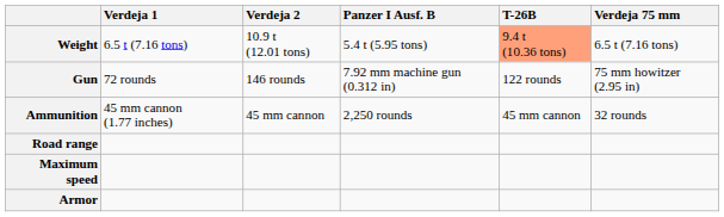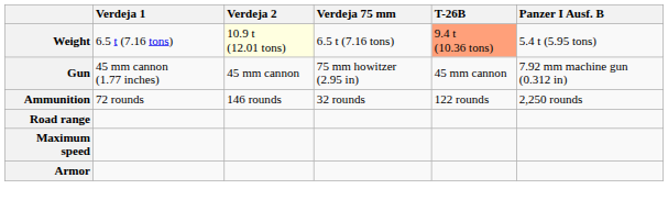columns swapped: Verdeja 75 mm <-> Panzer I Ausf. B
Weight | Verdeja 2: no background -> lightyellow background
Gun | Verdeja 1: 72 rounds -> 45 mm cannon (1.77 inches)
Gun | Verdeja 2: 146 rounds -> 45 mm cannon
Gun | T-26B: 122 rounds -> 45 mm cannon
Ammunition | Verdeja 1: 45 mm cannon (1.77 inches) -> 72 rounds
Ammunition | Verdeja 2: 45 mm cannon -> 146 rounds
Ammunition | T-26B: 45 mm cannon -> 122 rounds
